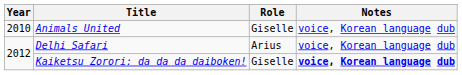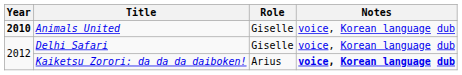Animals United | Year: normal -> bold
Delhi Safari | Role: Arius -> Giselle
Kaiketsu Zorori: da da da daiboken! | Role: Giselle -> Arius
